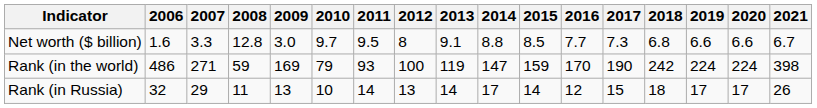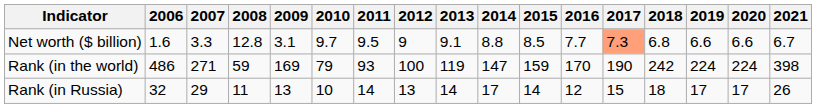Net worth ($ billion) | 2009: 3.0 -> 3.1
Net worth ($ billion) | 2012: 8 -> 9
Net worth ($ billion) | 2017: no background -> lightsalmon background
